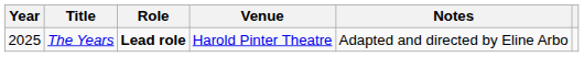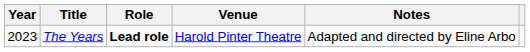The Years | Year: 2025 -> 2023
